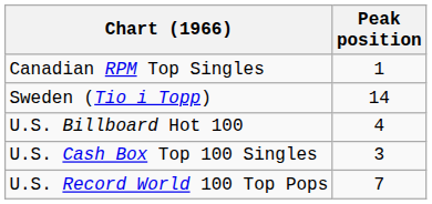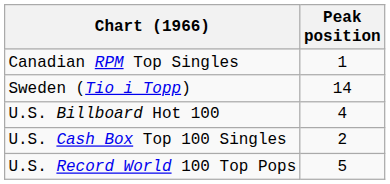U.S. Cash Box Top 100 Singles | Peak position: 3 -> 2
U.S. Record World 100 Top Pops | Peak position: 7 -> 5
